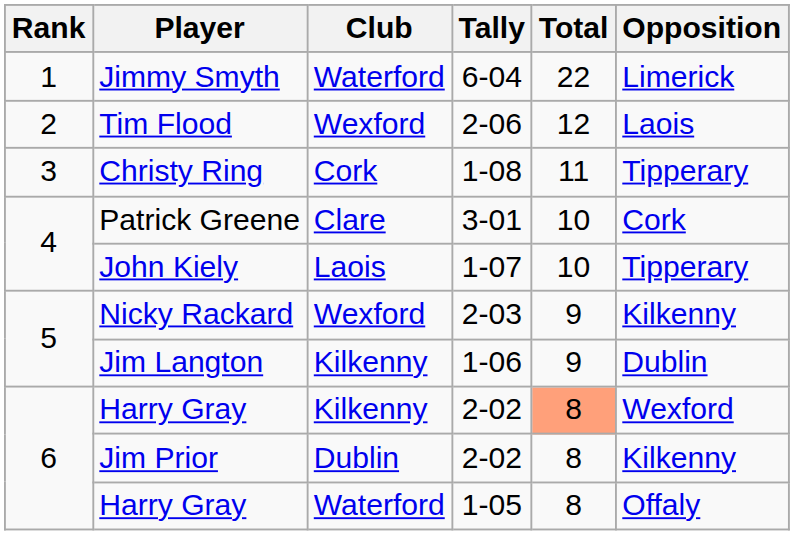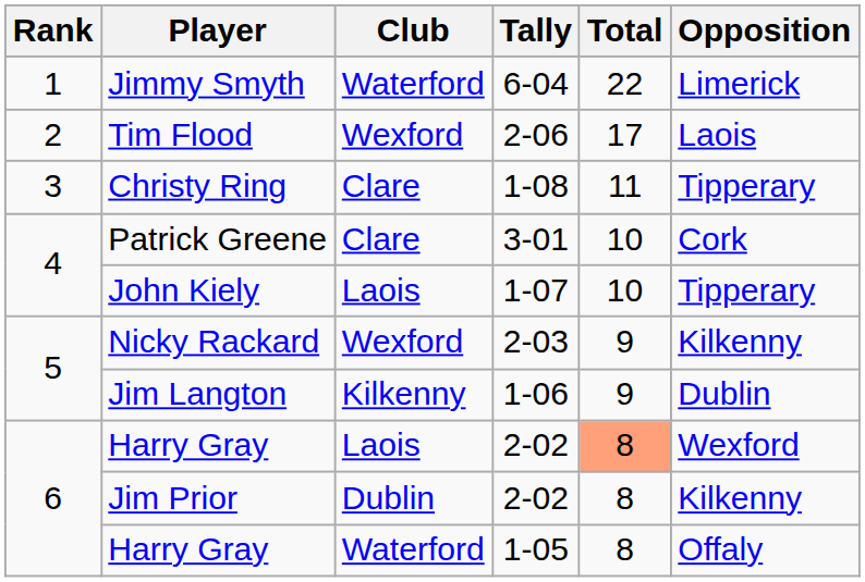Tim Flood | Total: 12 -> 17
Christy Ring | Club: Cork -> Clare
Harry Gray / 2-02 | Club: Kilkenny -> Laois
